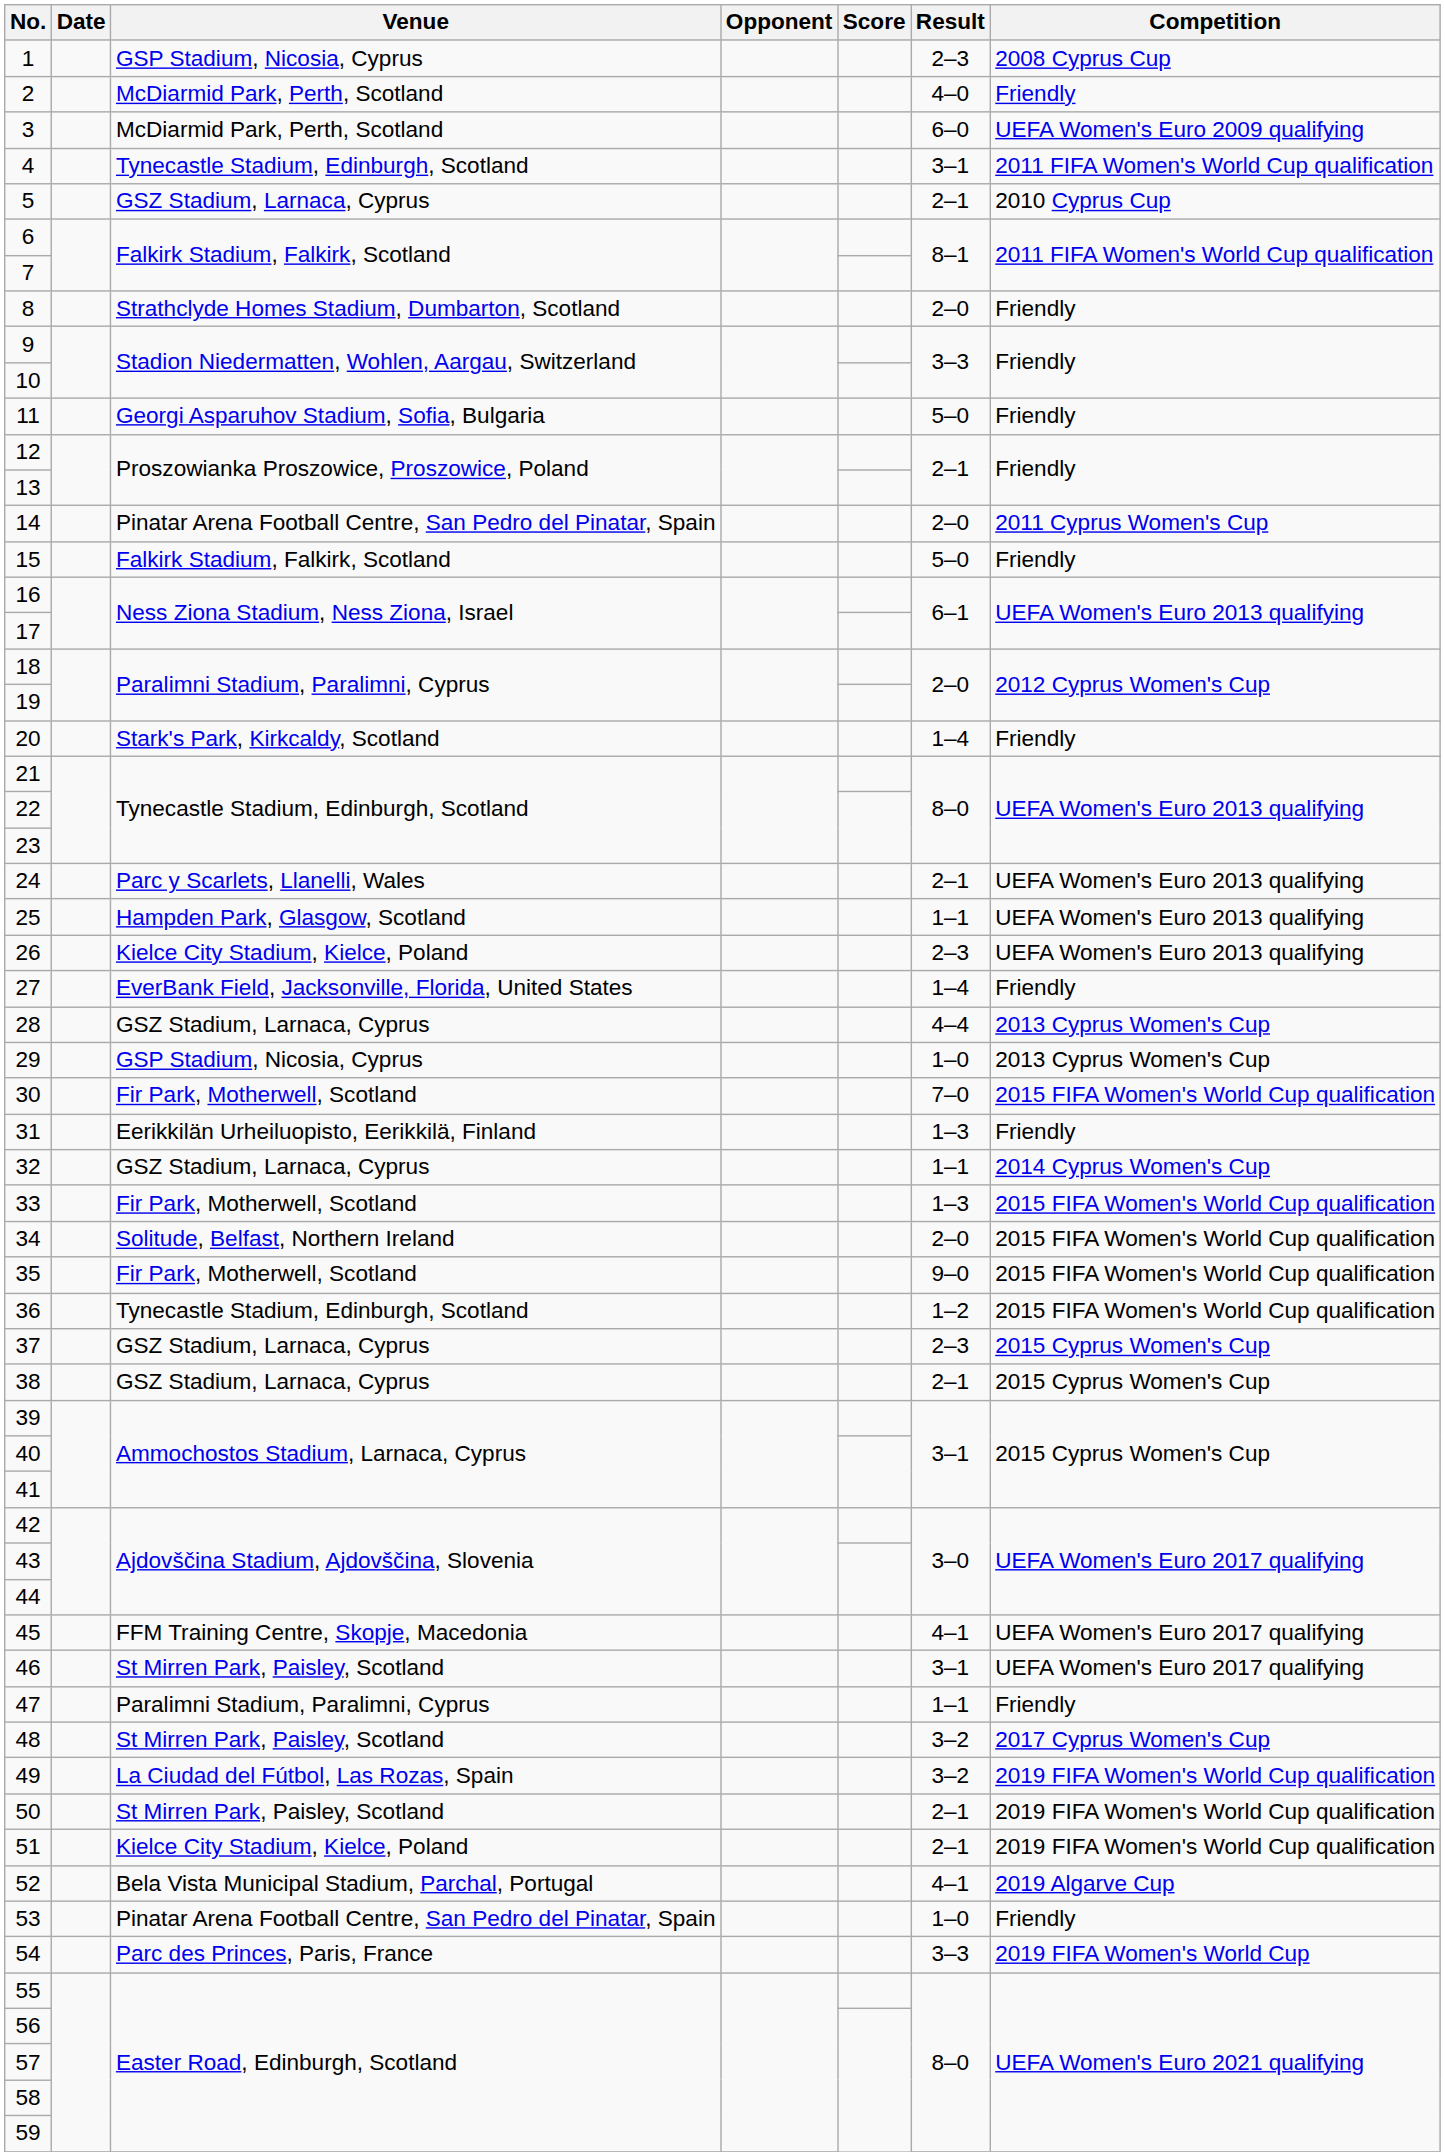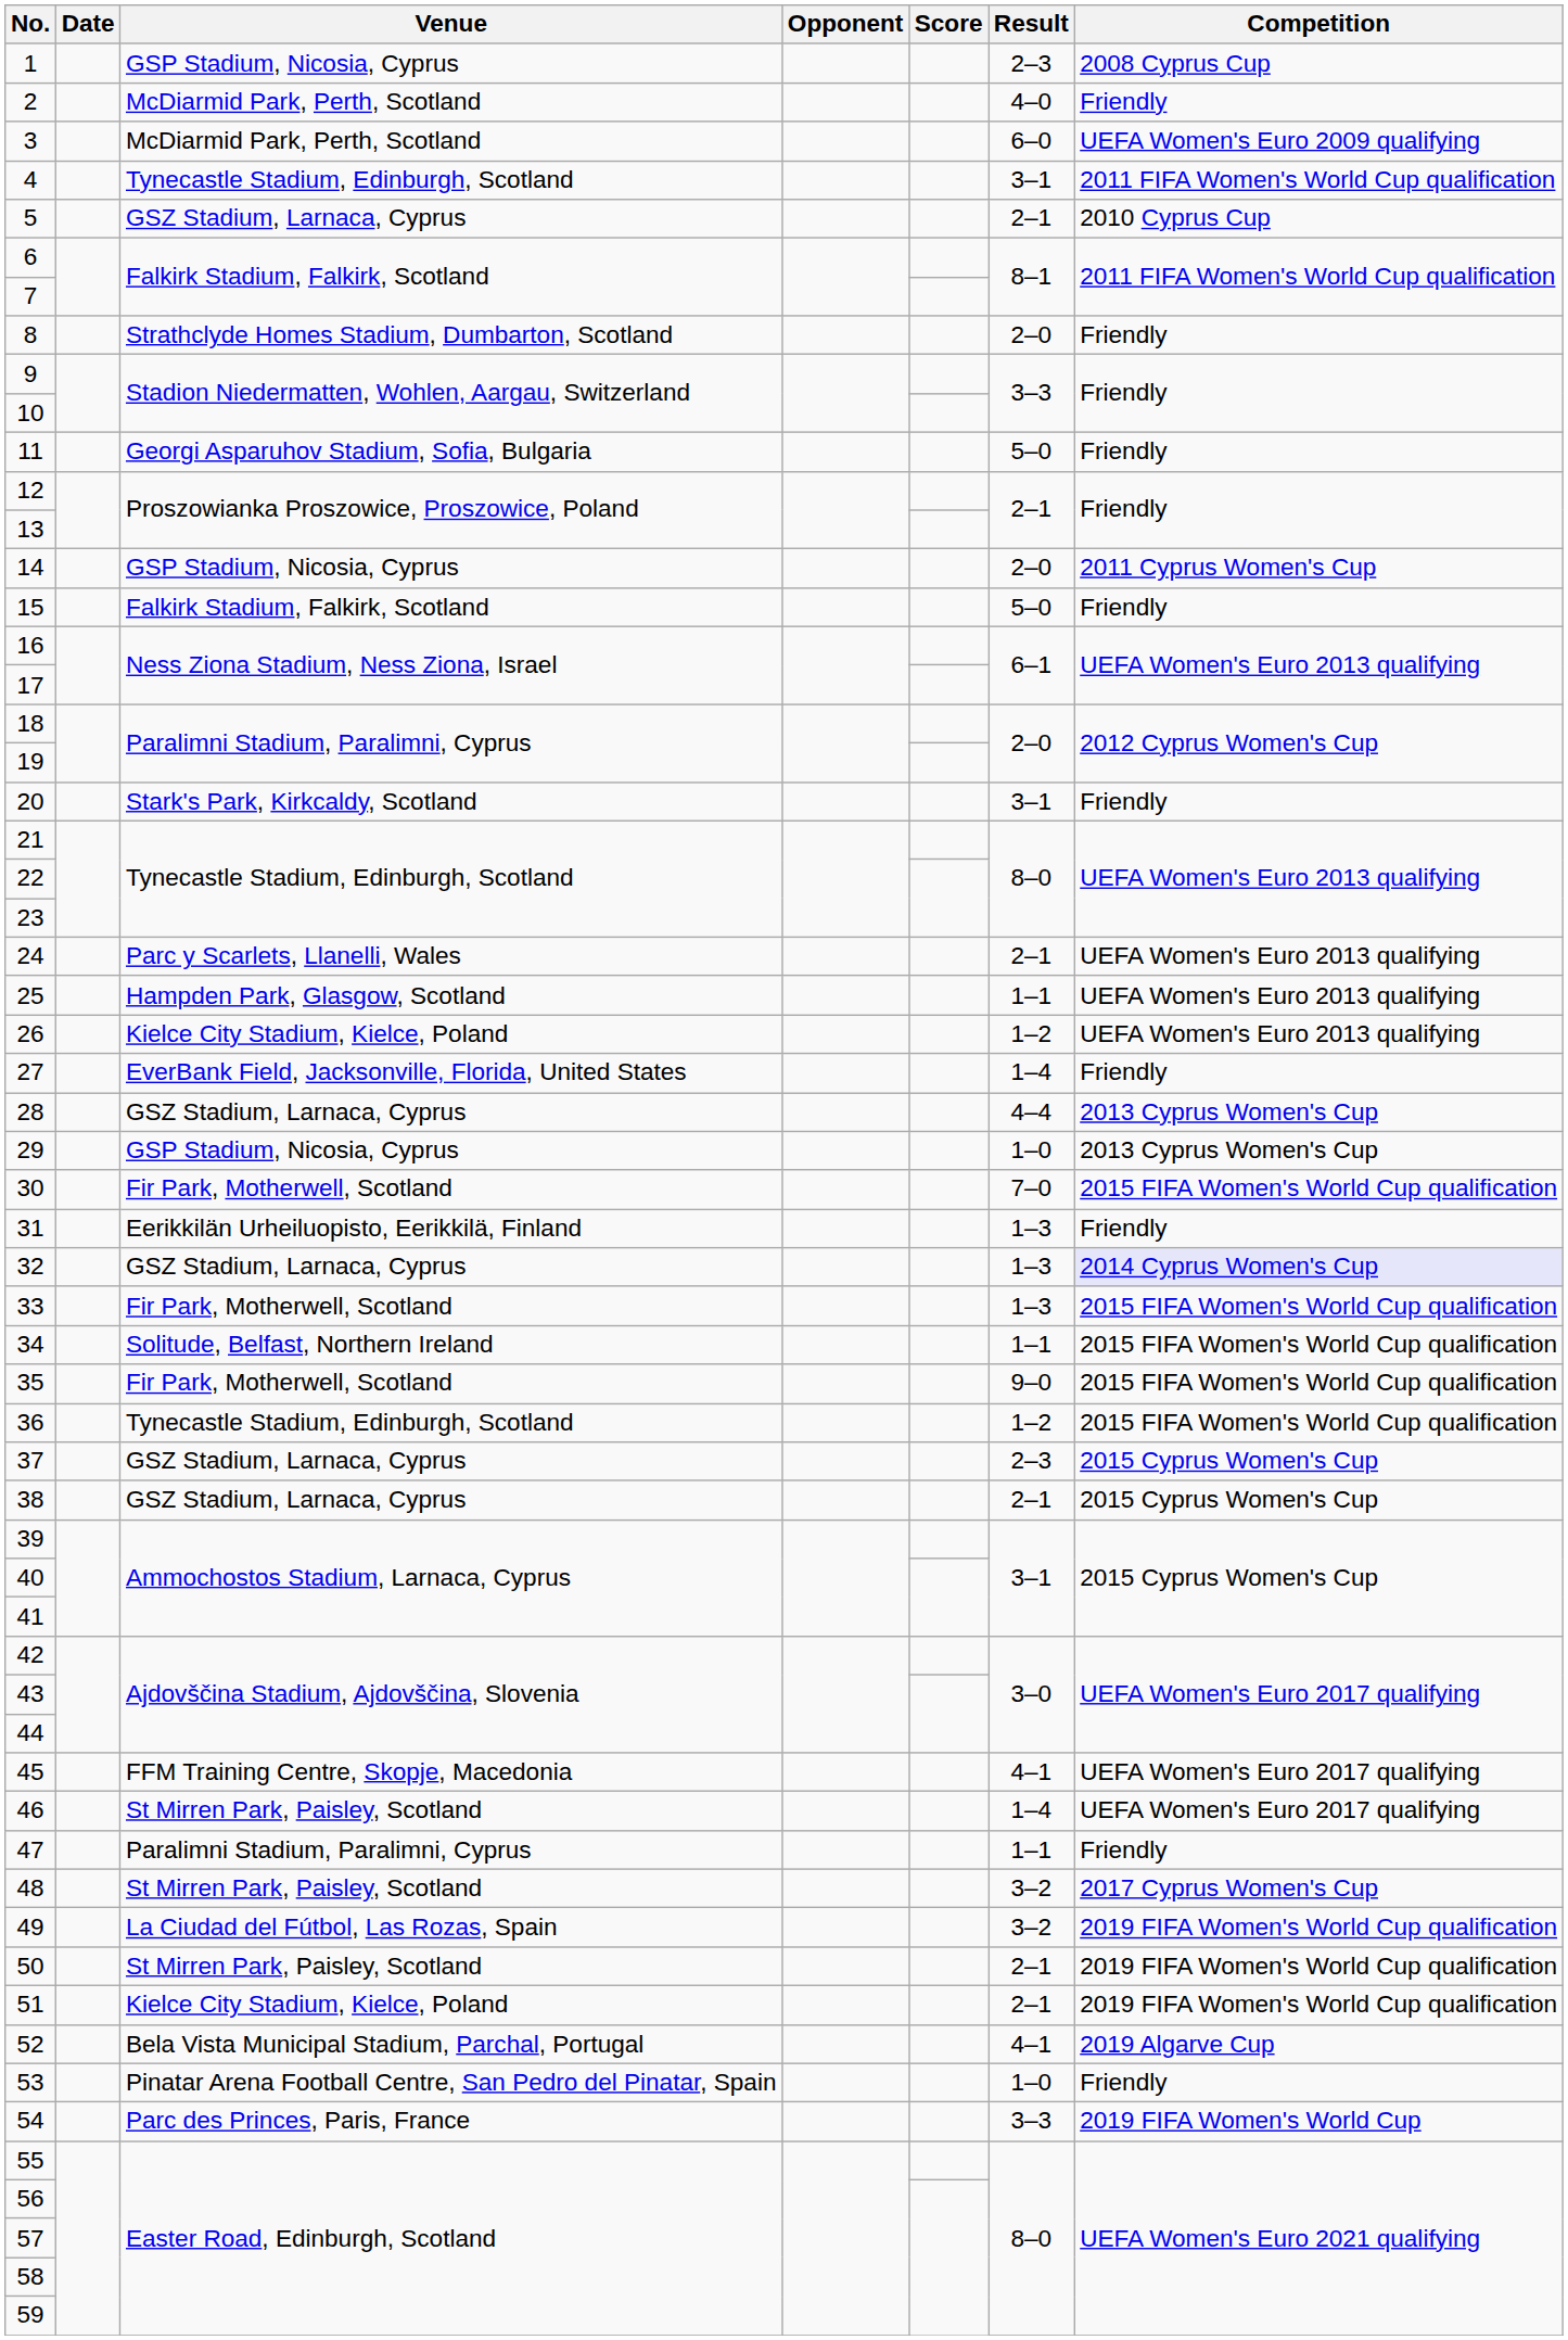14 | Venue: Pinatar Arena Football Centre, San Pedro del Pinatar, Spain -> GSP Stadium, Nicosia, Cyprus
20 | Result: 1–4 -> 3–1
26 | Result: 2–3 -> 1–2
32 | Result: 1–1 -> 1–3
32 | Competition: no background -> lavender background
34 | Result: 2–0 -> 1–1
46 | Result: 3–1 -> 1–4
